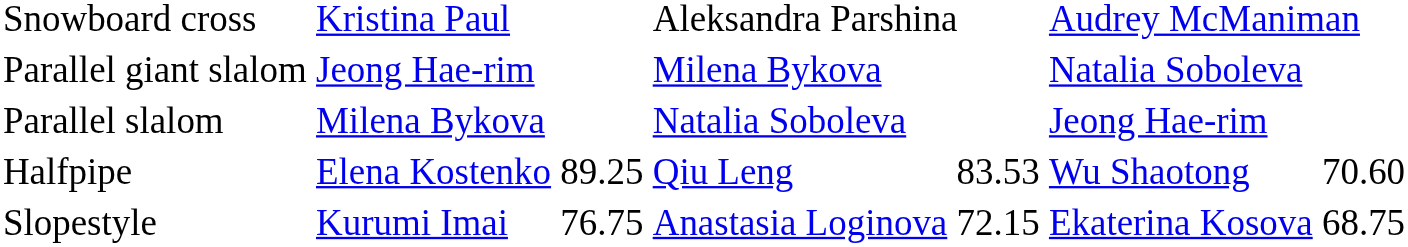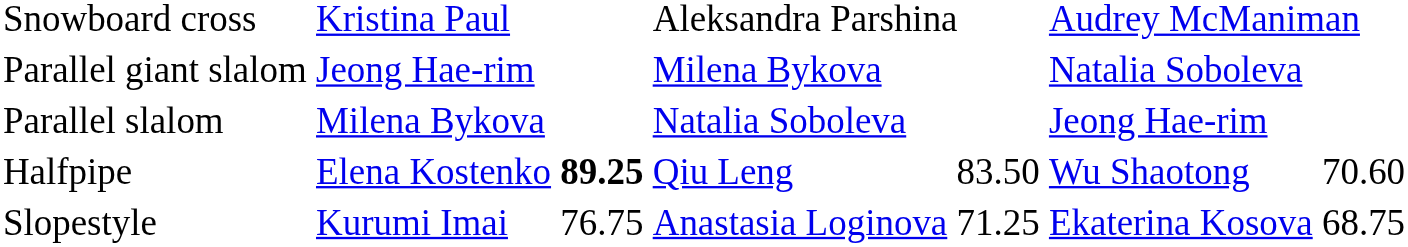Halfpipe | column 3: normal -> bold
Halfpipe | column 5: 83.53 -> 83.50
Slopestyle | column 5: 72.15 -> 71.25
